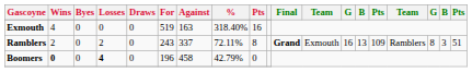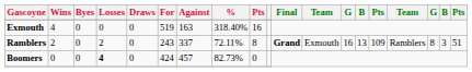Boomers | Wins: bold -> normal
Boomers | For: 196 -> 424
Boomers | Against: 458 -> 457
Boomers | %: 42.79% -> 82.73%
